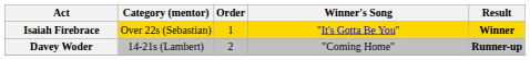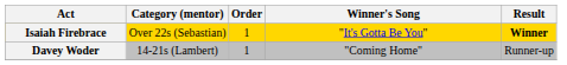Davey Woder | Order: 2 -> 1
Davey Woder | Result: bold -> normal
